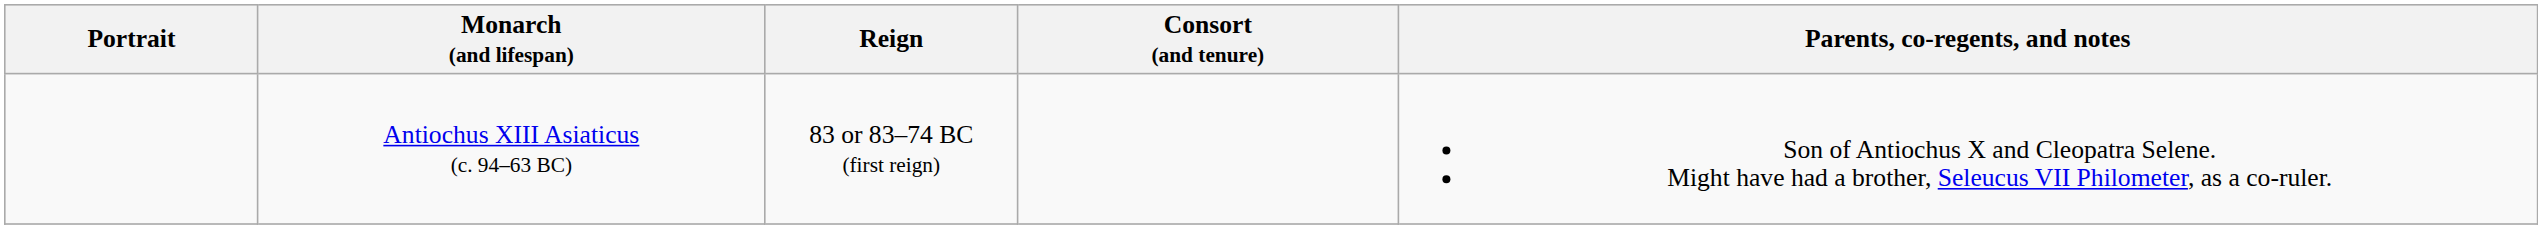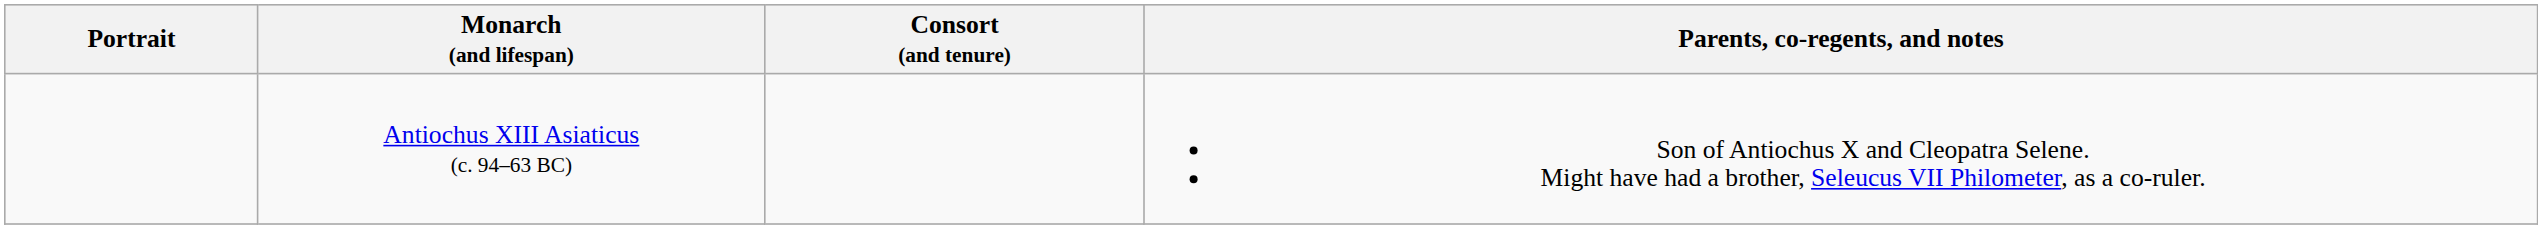- column: Reign | 83 or 83–74 BC (first reign)
